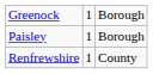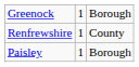rows swapped: Paisley <-> Renfrewshire
